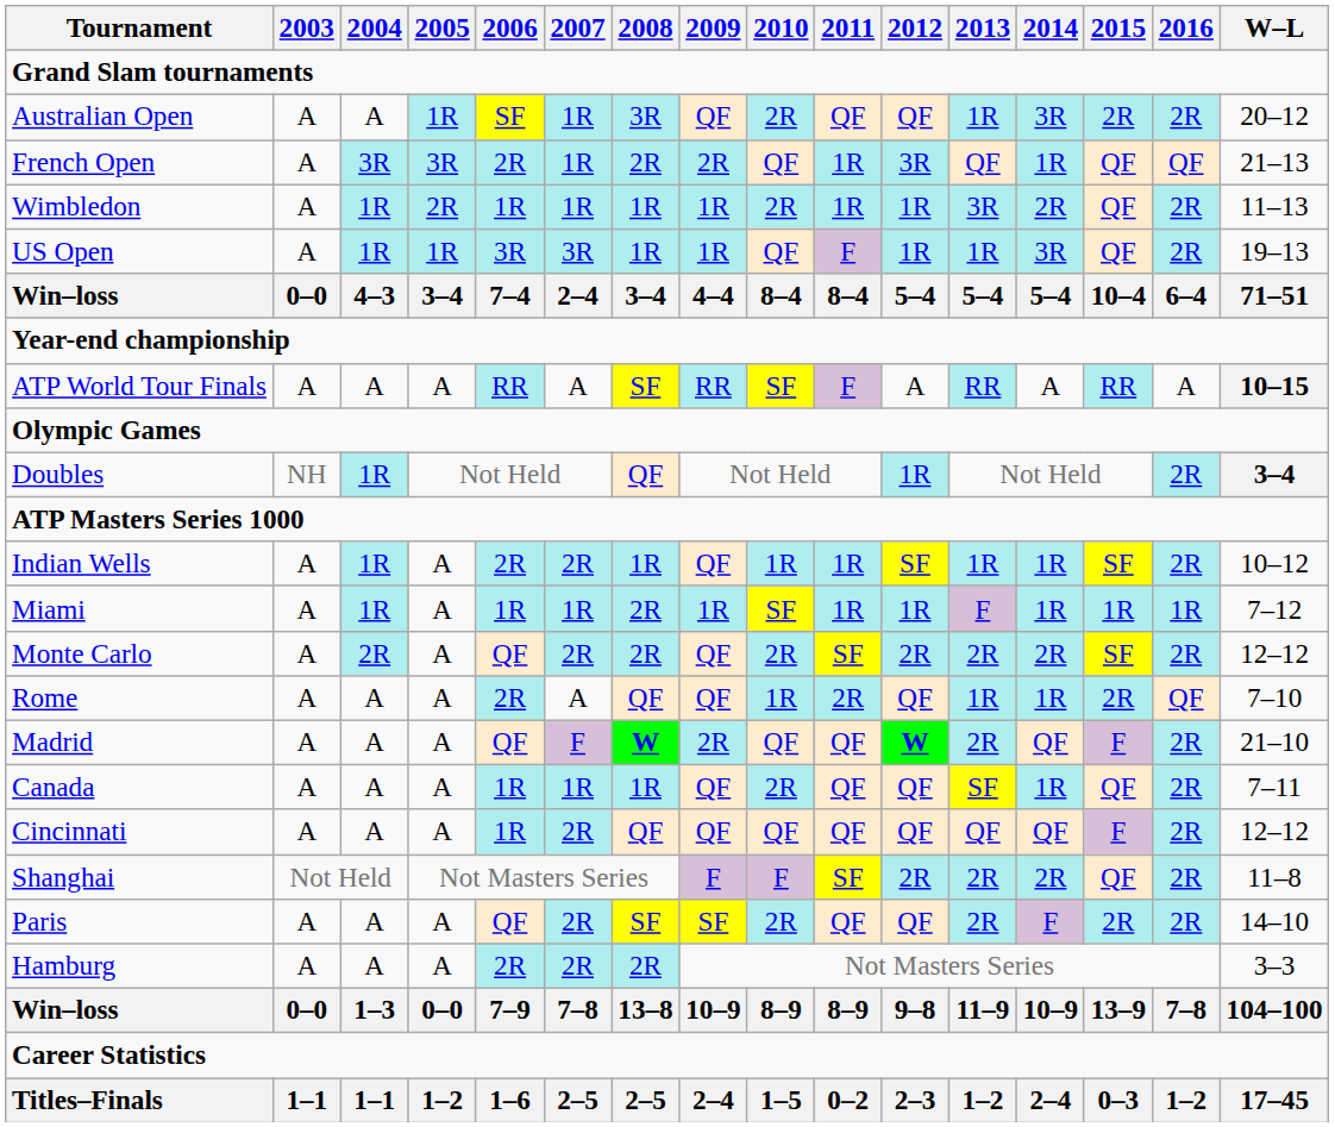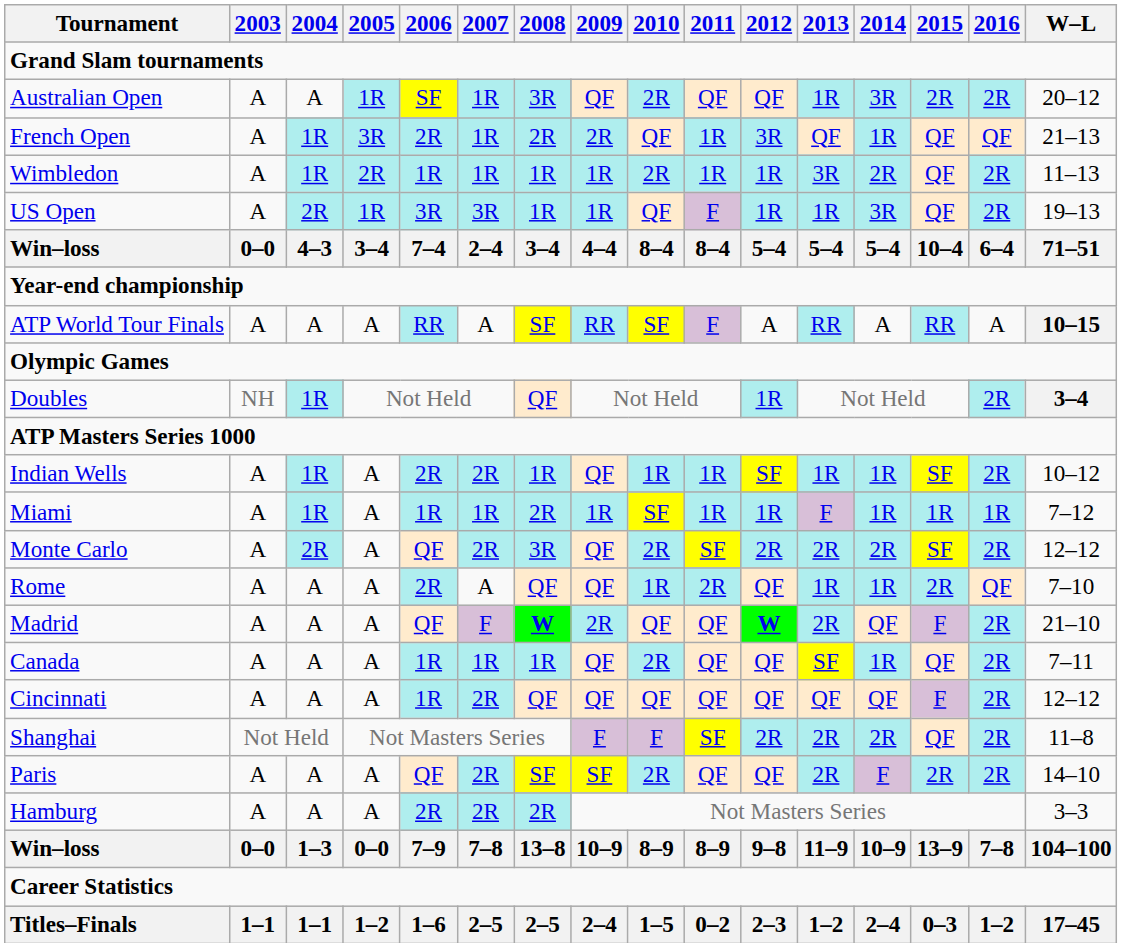French Open | 2004: 3R -> 1R
US Open | 2004: 1R -> 2R
Monte Carlo | 2008: 2R -> 3R
